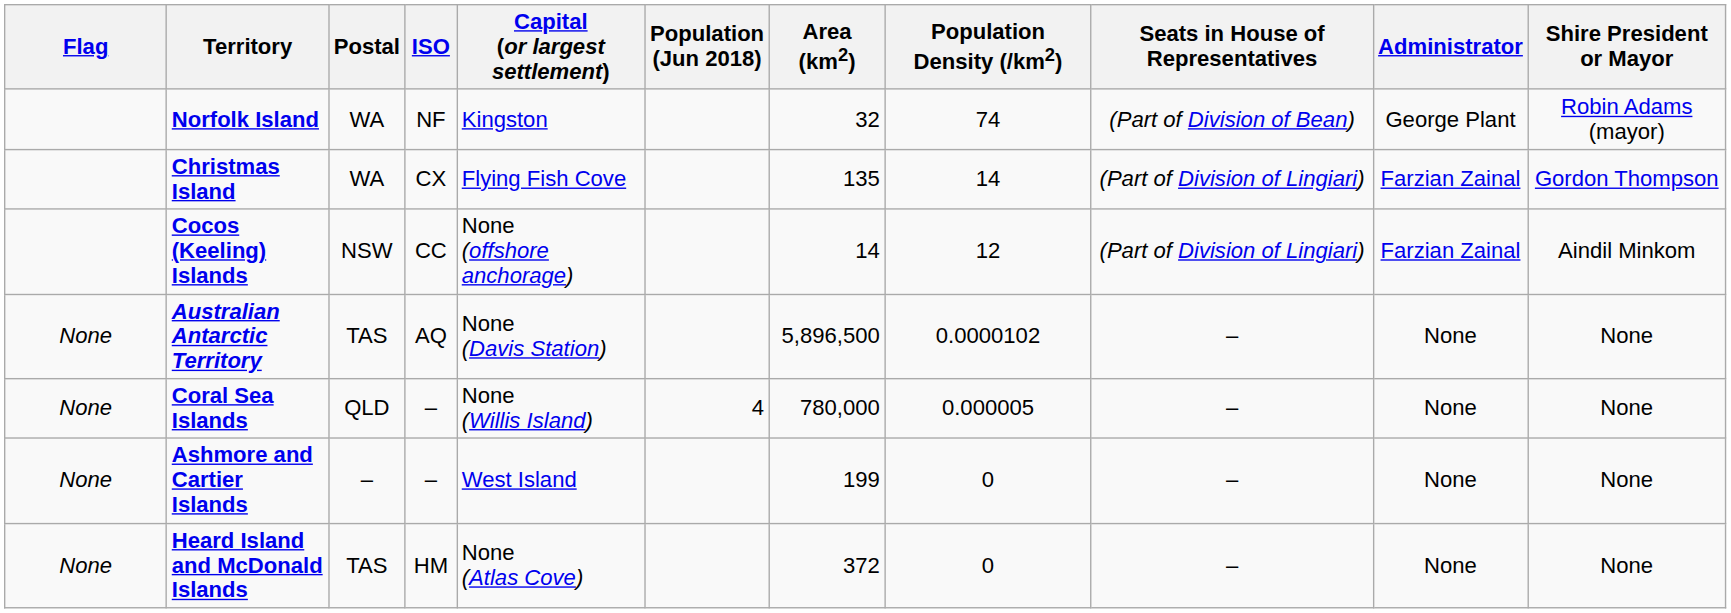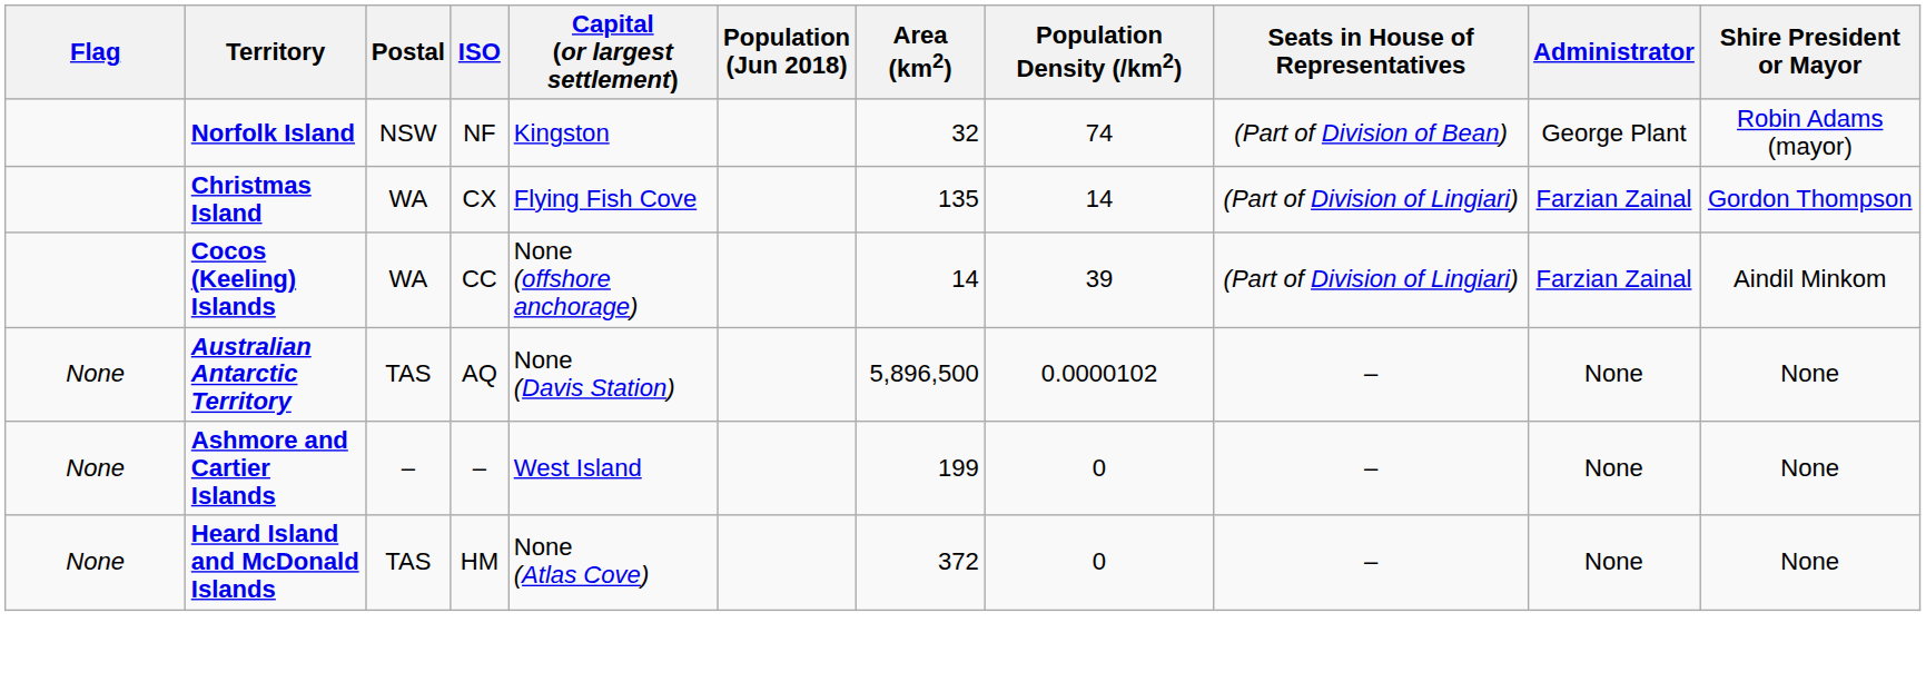Norfolk Island | Postal: WA -> NSW
Cocos (Keeling) Islands | Postal: NSW -> WA
Cocos (Keeling) Islands | Population Density (/km2): 12 -> 39
- row: None | Coral Sea Islands | QLD | – | None (Willis Island) | 4 | 780,000 | 0.000005 | – | None | None
